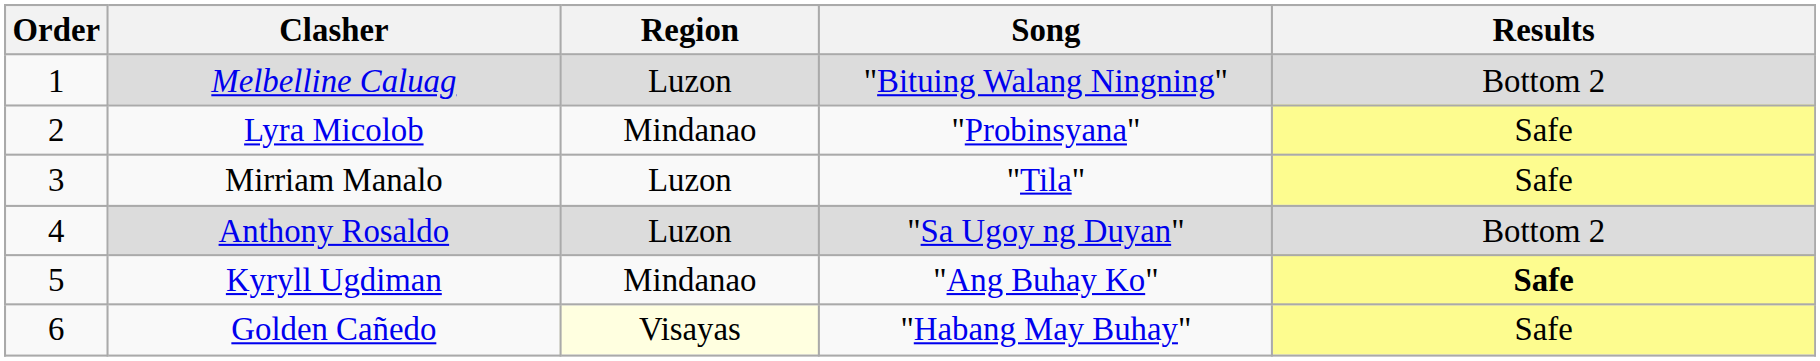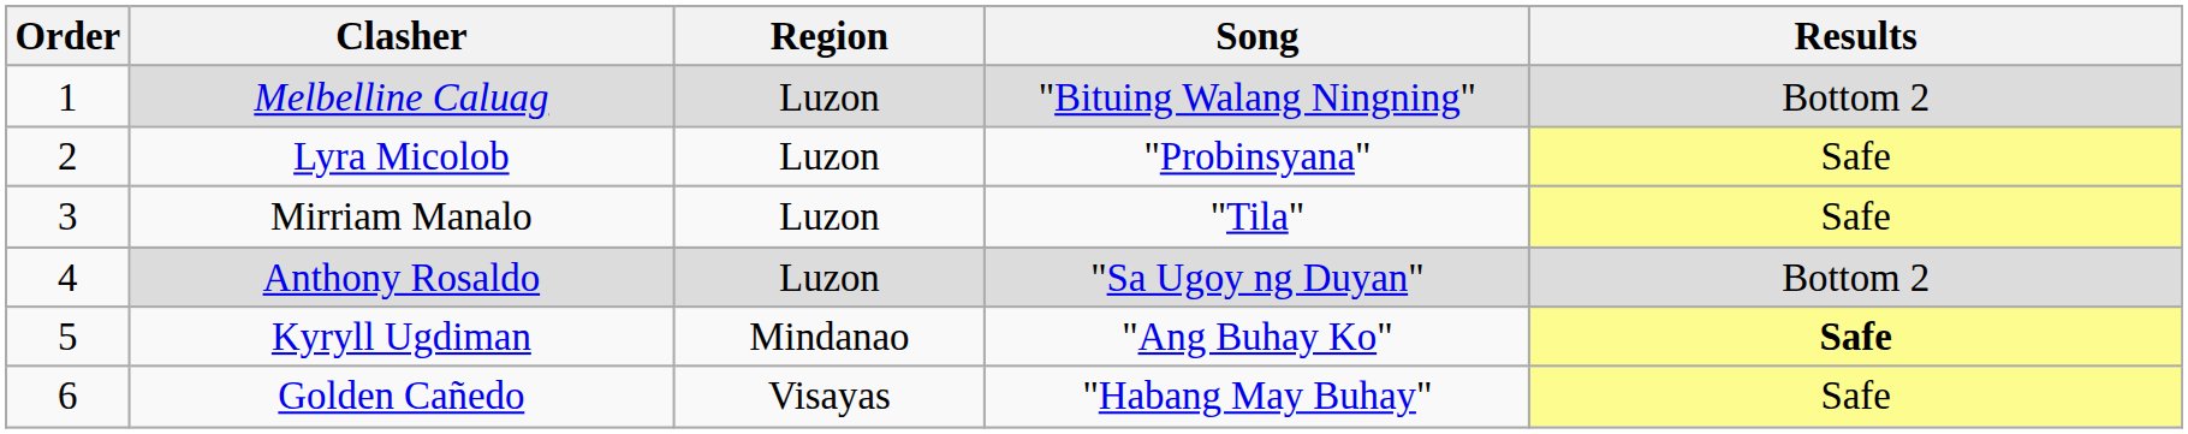Lyra Micolob | Region: Mindanao -> Luzon
Golden Cañedo | Region: lightyellow background -> no background
